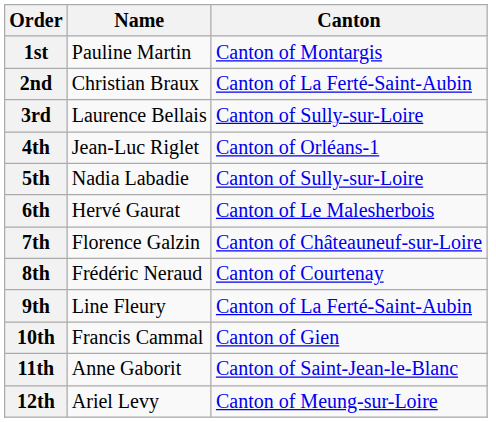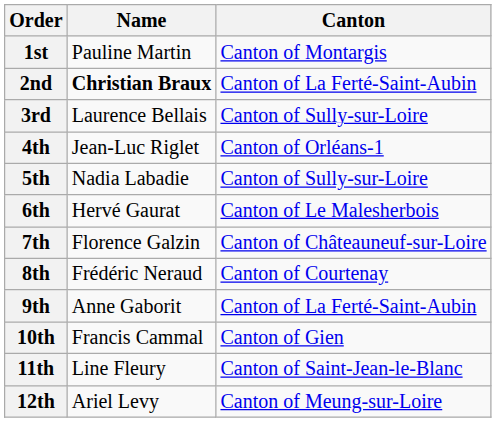2nd | Name: normal -> bold
9th | Name: Line Fleury -> Anne Gaborit
11th | Name: Anne Gaborit -> Line Fleury
